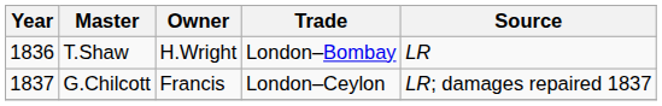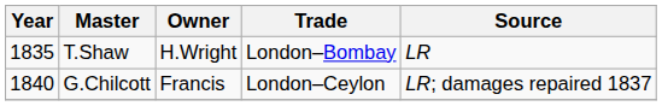T.Shaw | Year: 1836 -> 1835
G.Chilcott | Year: 1837 -> 1840
